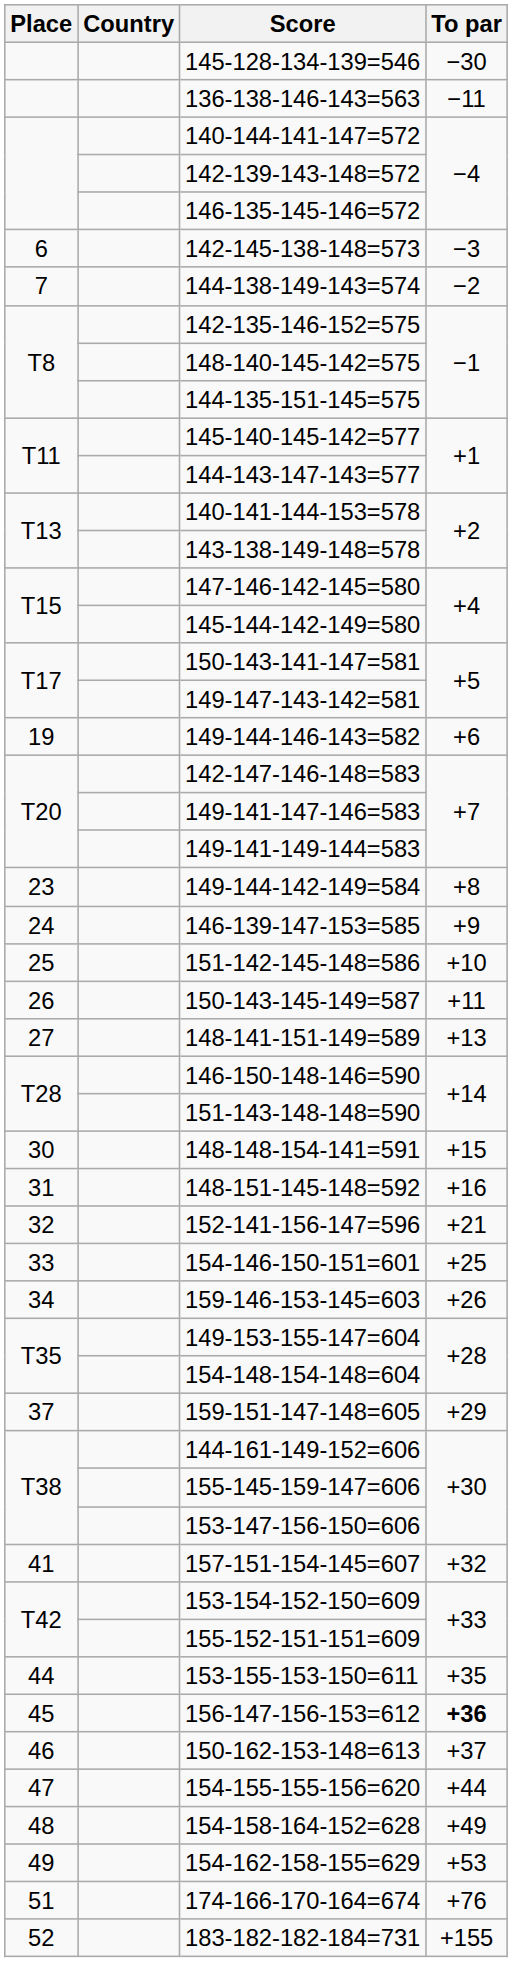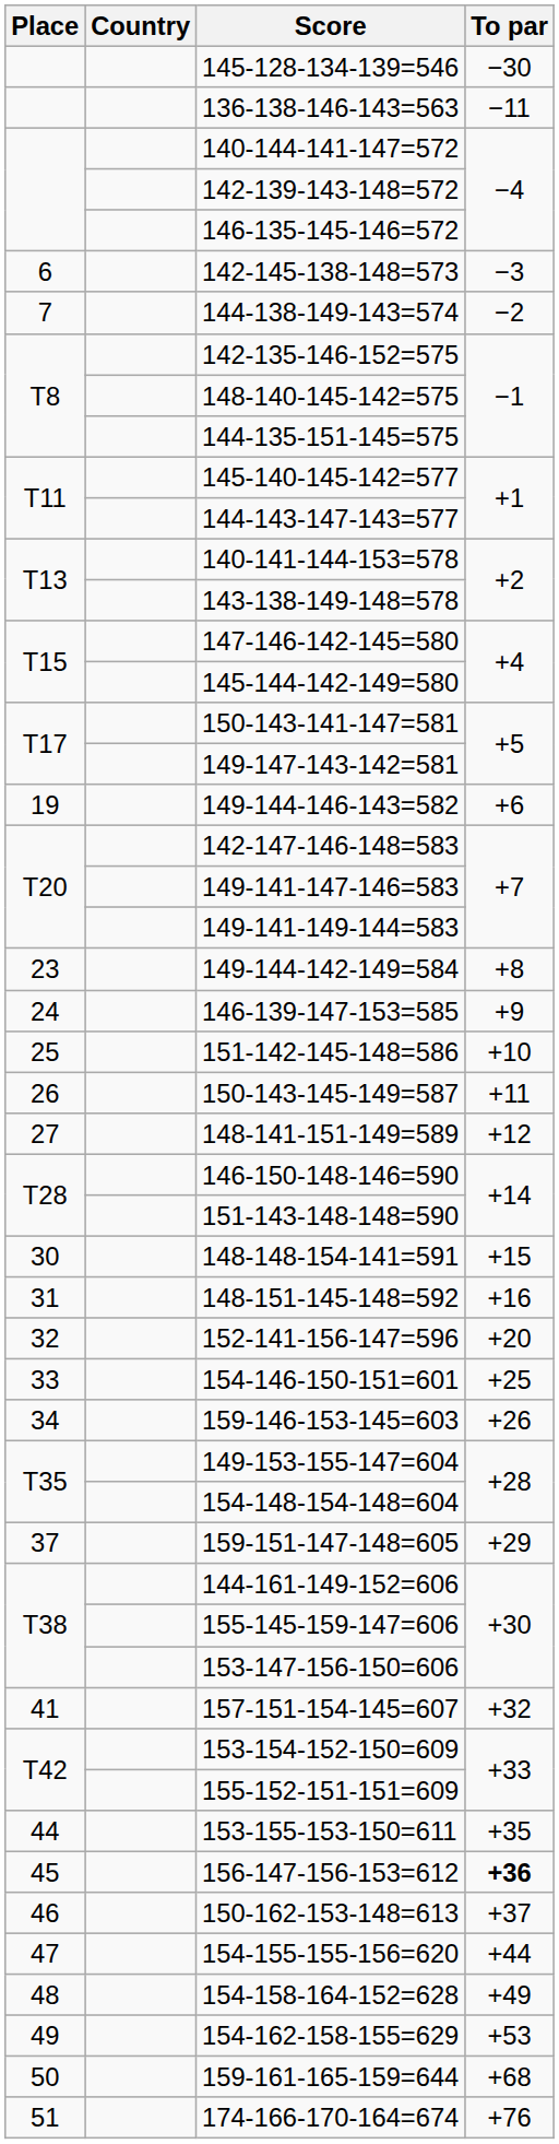148-141-151-149=589 | To par: +13 -> +12
152-141-156-147=596 | To par: +21 -> +20
+ row: 50 | 159-161-165-159=644 | +68
- row: 52 | 183-182-182-184=731 | +155
